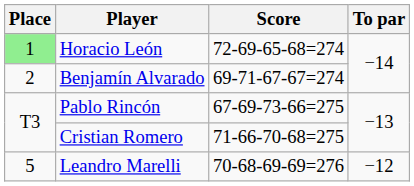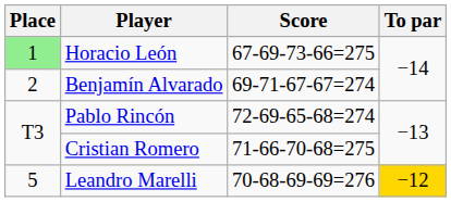Horacio León | Score: 72-69-65-68=274 -> 67-69-73-66=275
Pablo Rincón | Score: 67-69-73-66=275 -> 72-69-65-68=274
Leandro Marelli | To par: no background -> gold background
